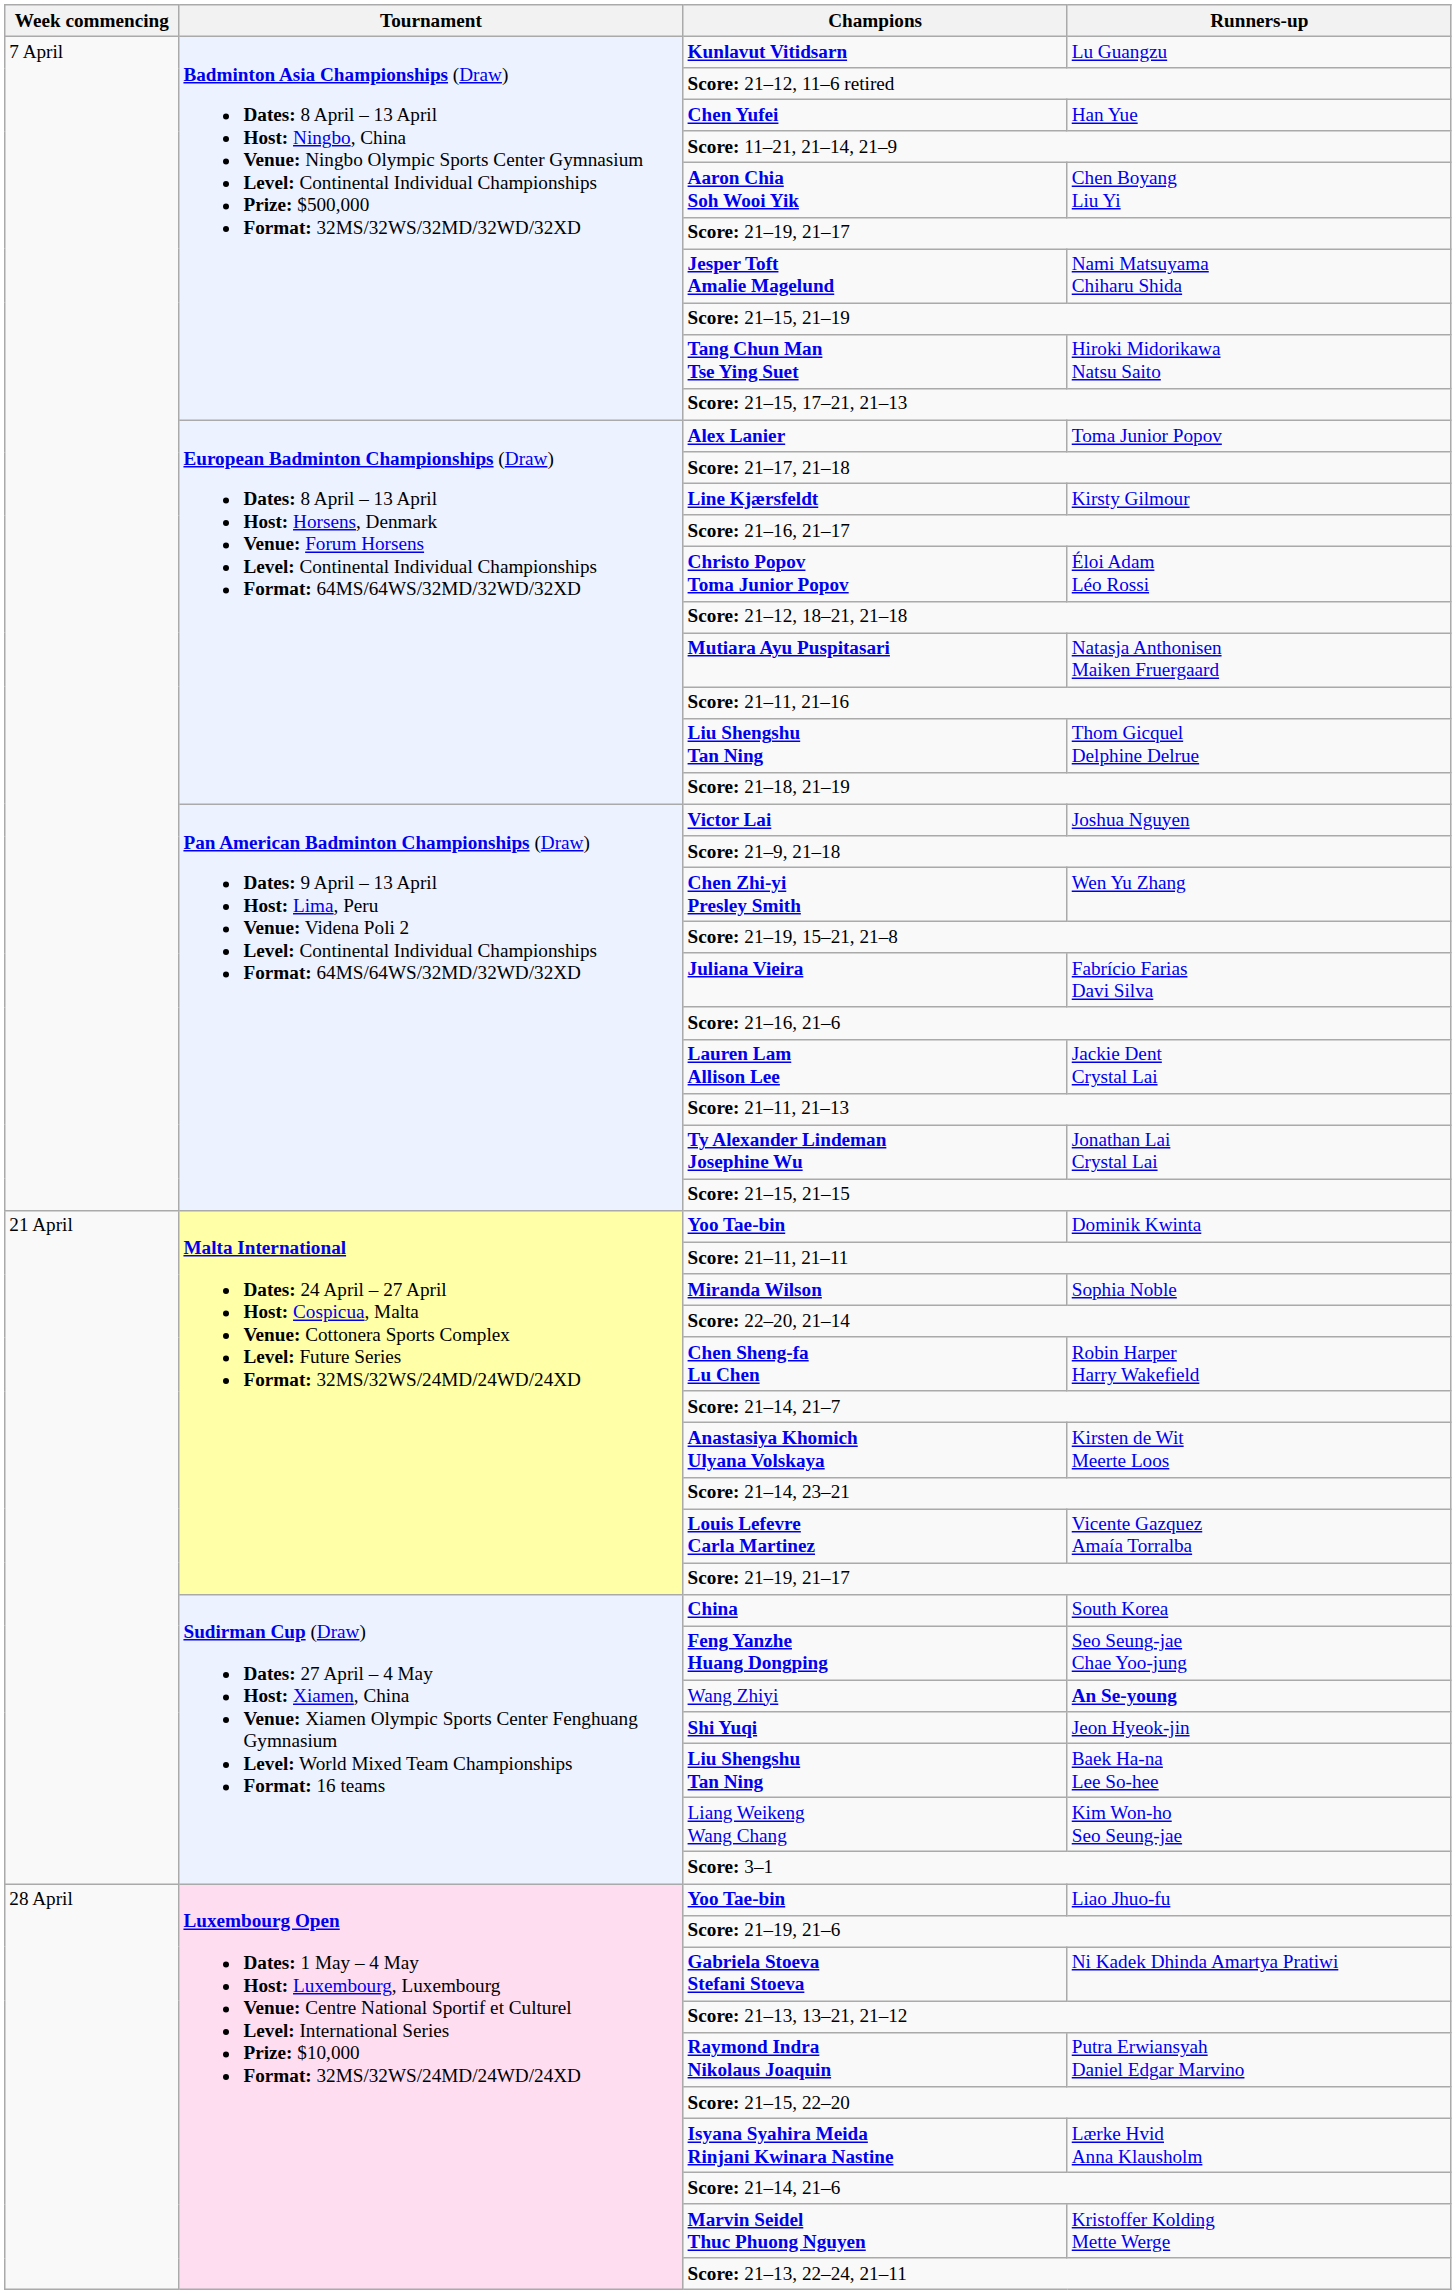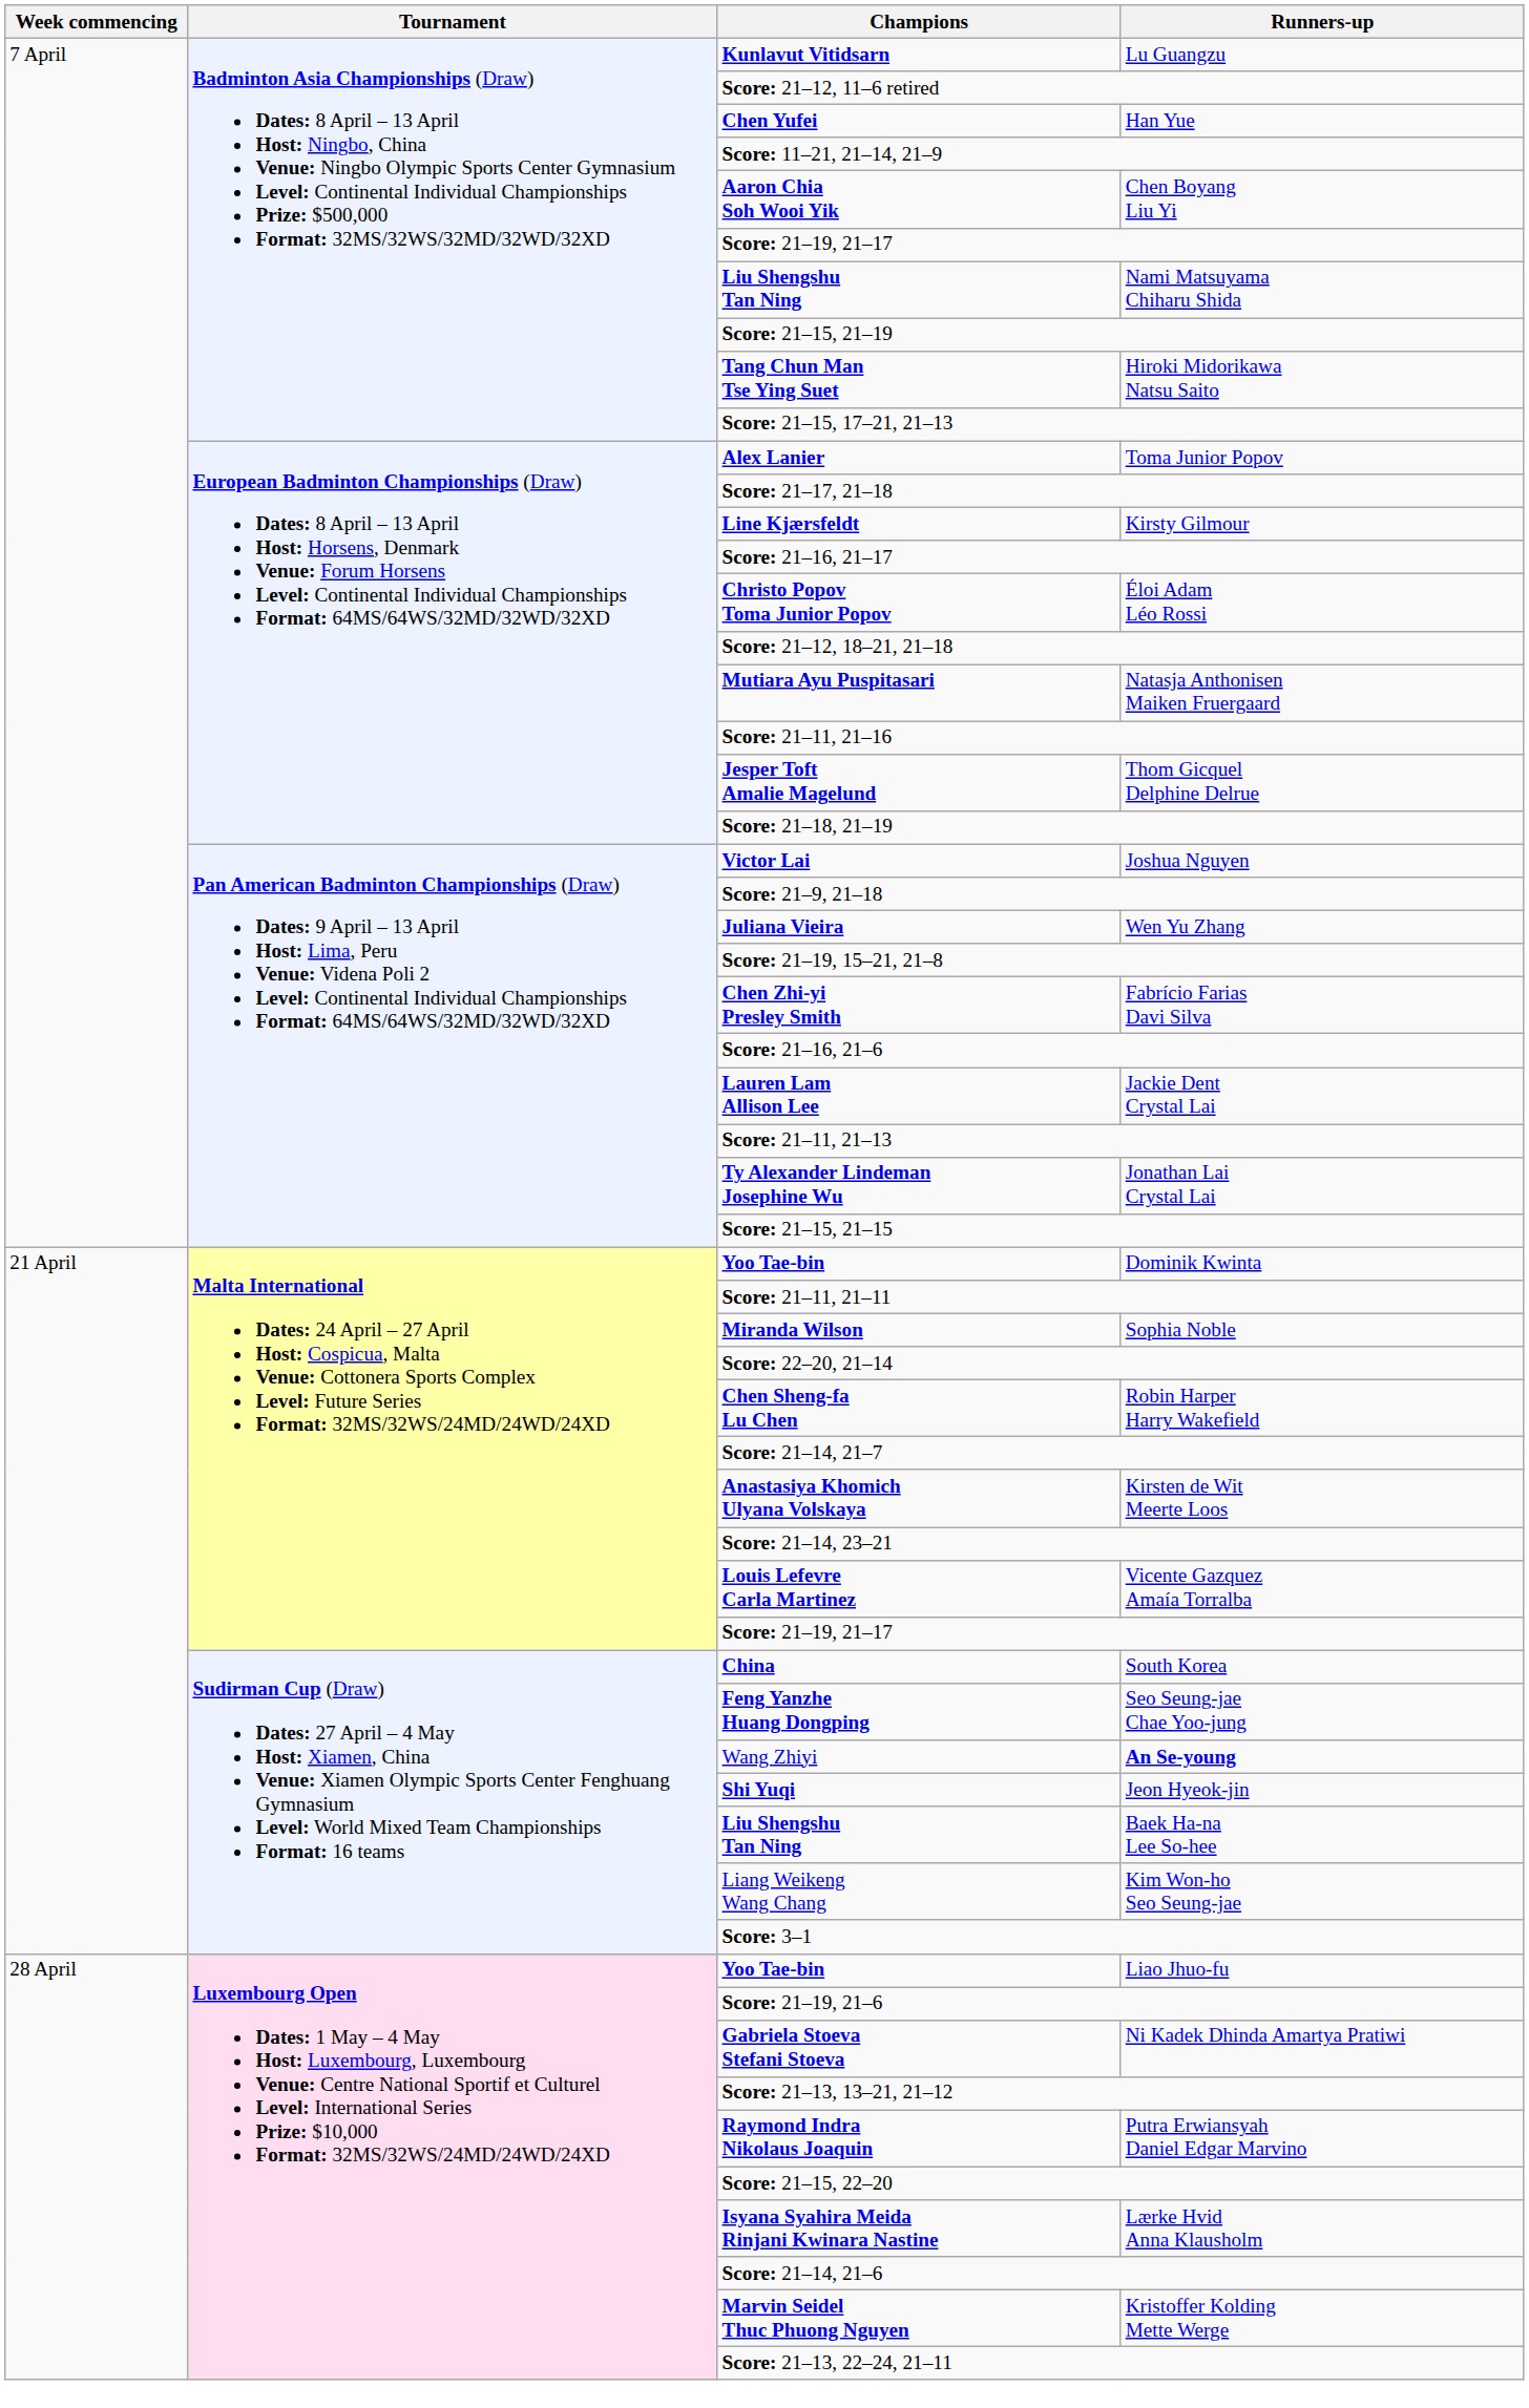Nami Matsuyama Chiharu Shida | Champions: Jesper Toft Amalie Magelund -> Liu Shengshu Tan Ning
Thom Gicquel Delphine Delrue | Champions: Liu Shengshu Tan Ning -> Jesper Toft Amalie Magelund
Wen Yu Zhang | Champions: Chen Zhi-yi Presley Smith -> Juliana Vieira
Fabrício Farias Davi Silva | Champions: Juliana Vieira -> Chen Zhi-yi Presley Smith
